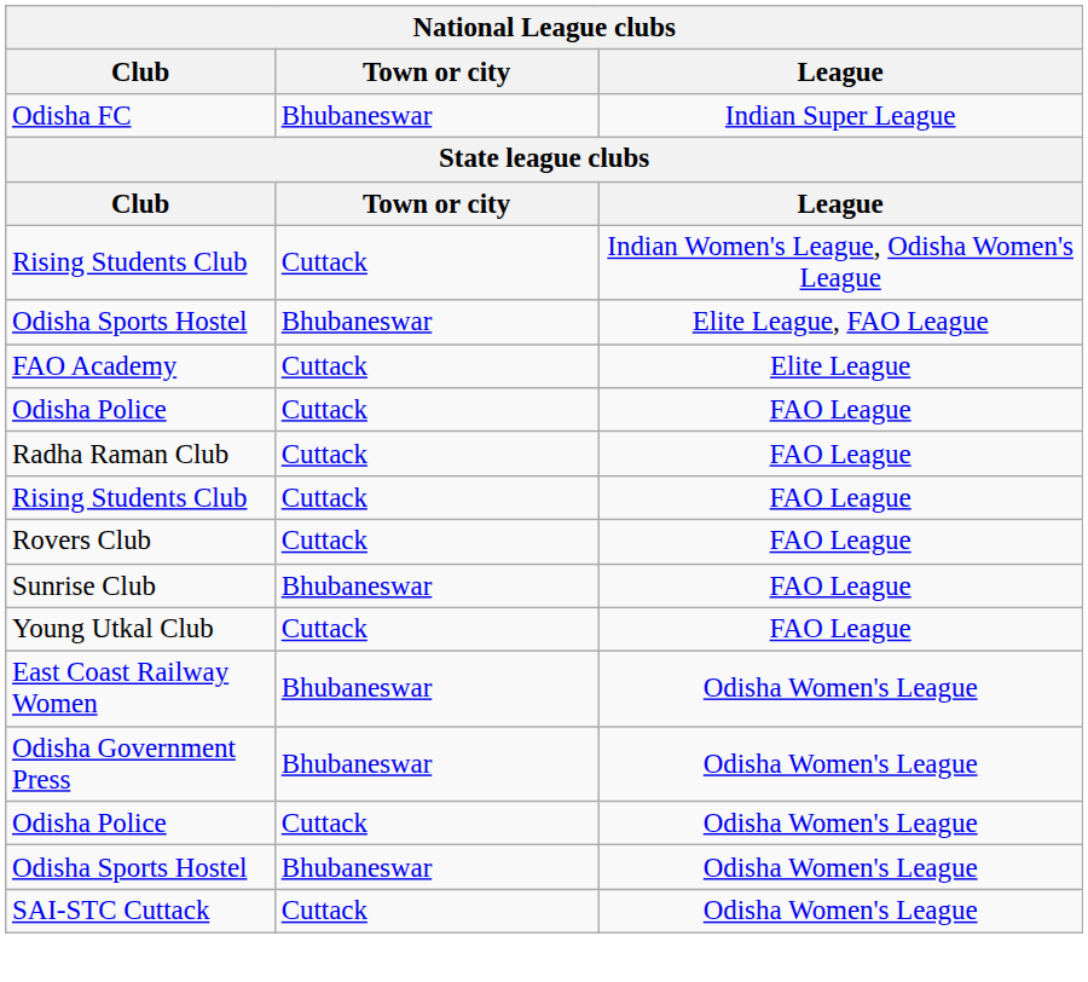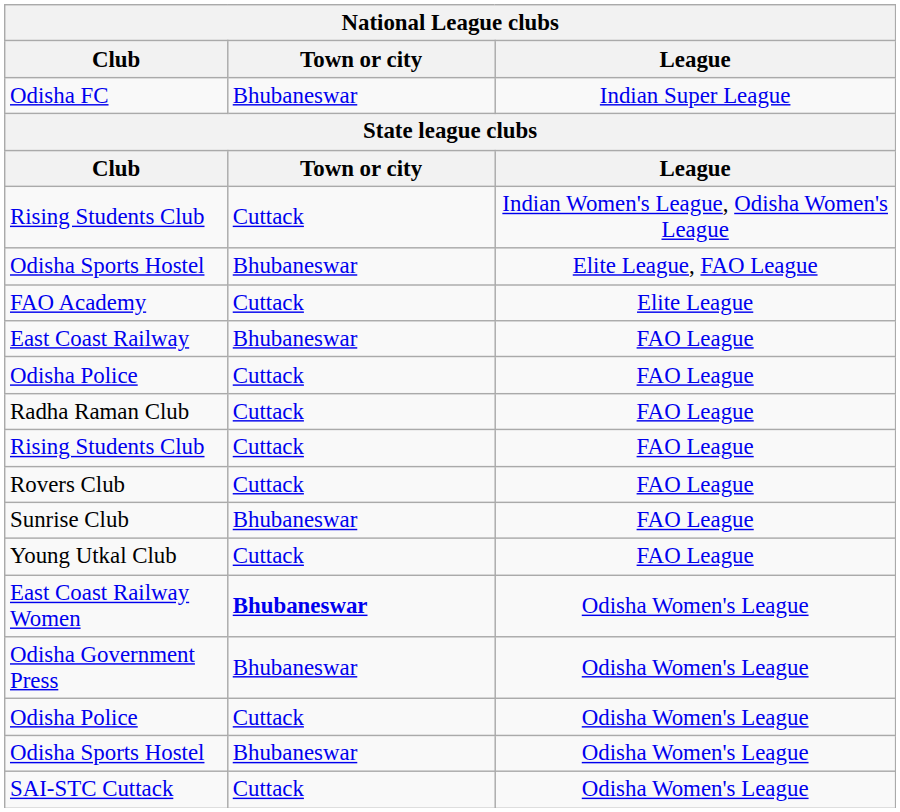+ row: East Coast Railway | Bhubaneswar | FAO League
East Coast Railway Women | Town or city: normal -> bold
